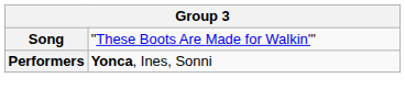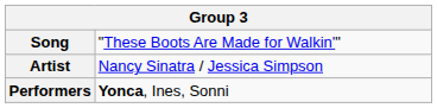+ row: Artist | Nancy Sinatra / Jessica Simpson
